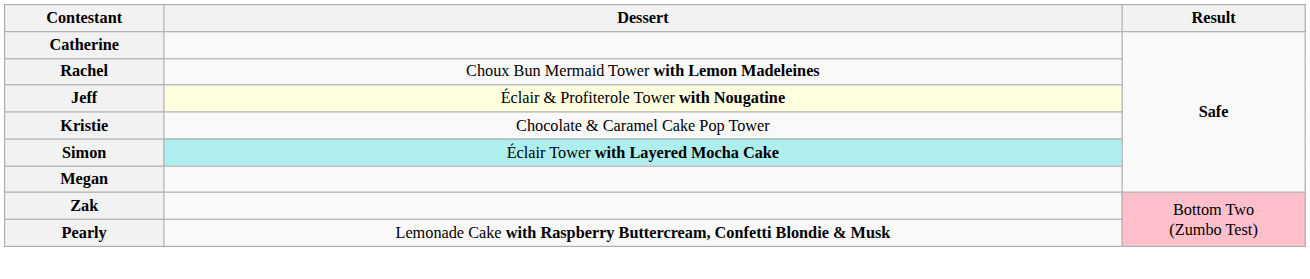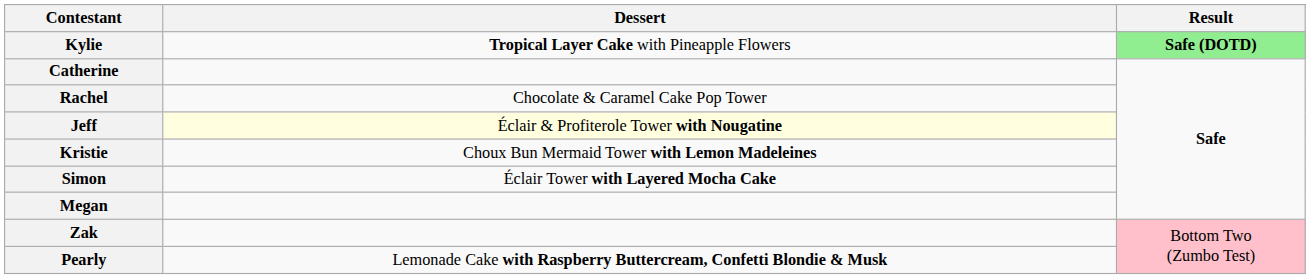+ row: Kylie | Tropical Layer Cake with Pineapple Flowers | Safe (DOTD)
Rachel | Dessert: Choux Bun Mermaid Tower with Lemon Madeleines -> Chocolate & Caramel Cake Pop Tower
Kristie | Dessert: Chocolate & Caramel Cake Pop Tower -> Choux Bun Mermaid Tower with Lemon Madeleines
Simon | Dessert: paleturquoise background -> no background
